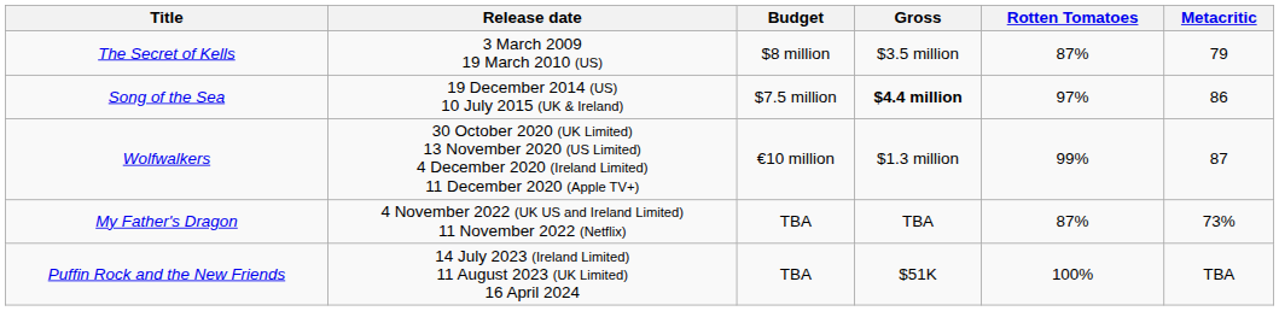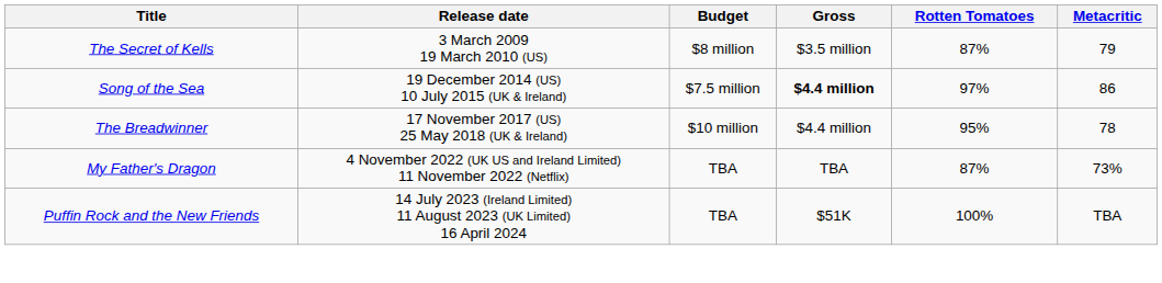+ row: The Breadwinner | 17 November 2017 (US) 25 May 2018 (UK & Ireland) | $10 million | $4.4 million | 95% | 78
- row: Wolfwalkers | 30 October 2020 (UK Limited) 13 November 2020 (US Limited) 4 December 2020 (Ireland Limited) 11 December 2020 (Apple TV+) | €10 million | $1.3 million | 99% | 87
